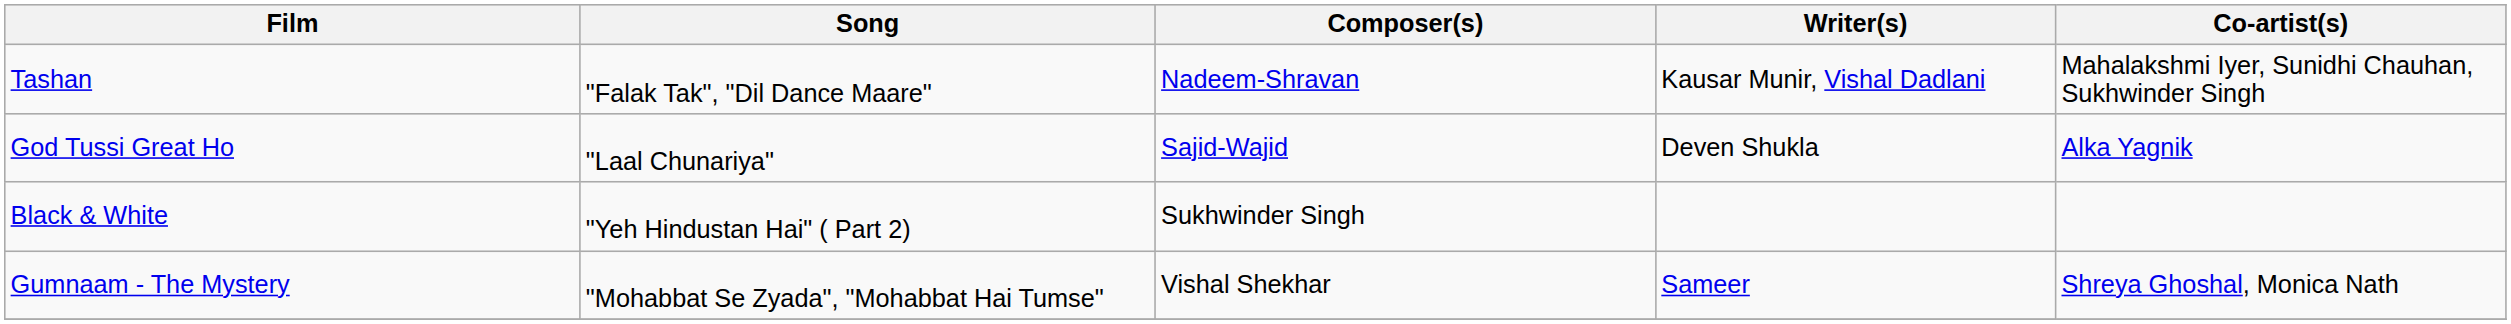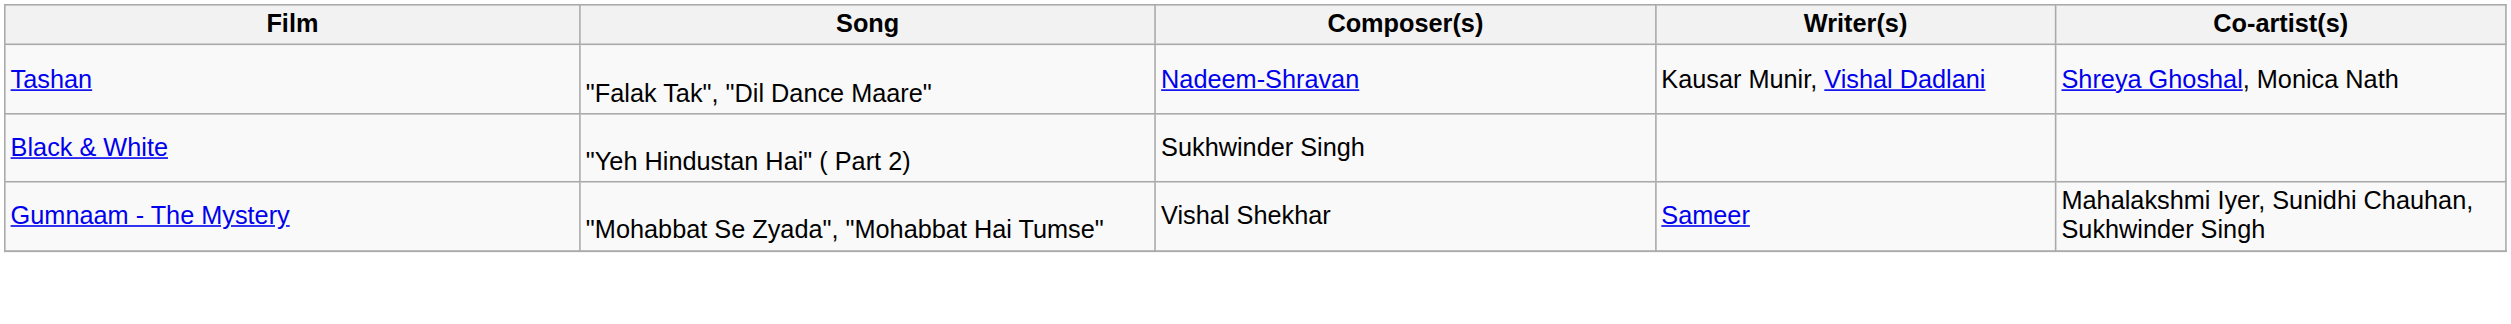Tashan | Co-artist(s): Mahalakshmi Iyer, Sunidhi Chauhan, Sukhwinder Singh -> Shreya Ghoshal, Monica Nath
- row: God Tussi Great Ho | "Laal Chunariya" | Sajid-Wajid | Deven Shukla | Alka Yagnik
Gumnaam - The Mystery | Co-artist(s): Shreya Ghoshal, Monica Nath -> Mahalakshmi Iyer, Sunidhi Chauhan, Sukhwinder Singh
